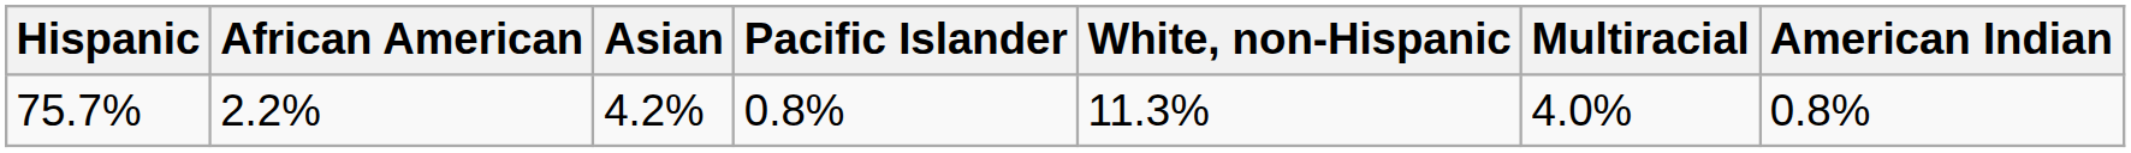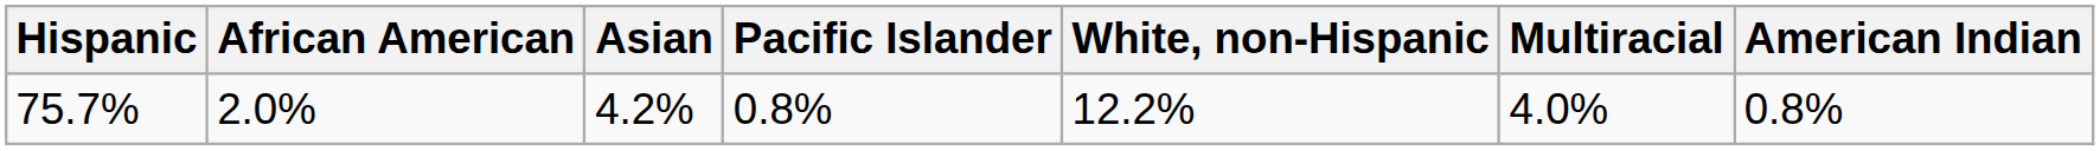75.7% | African American: 2.2% -> 2.0%
75.7% | White, non-Hispanic: 11.3% -> 12.2%
